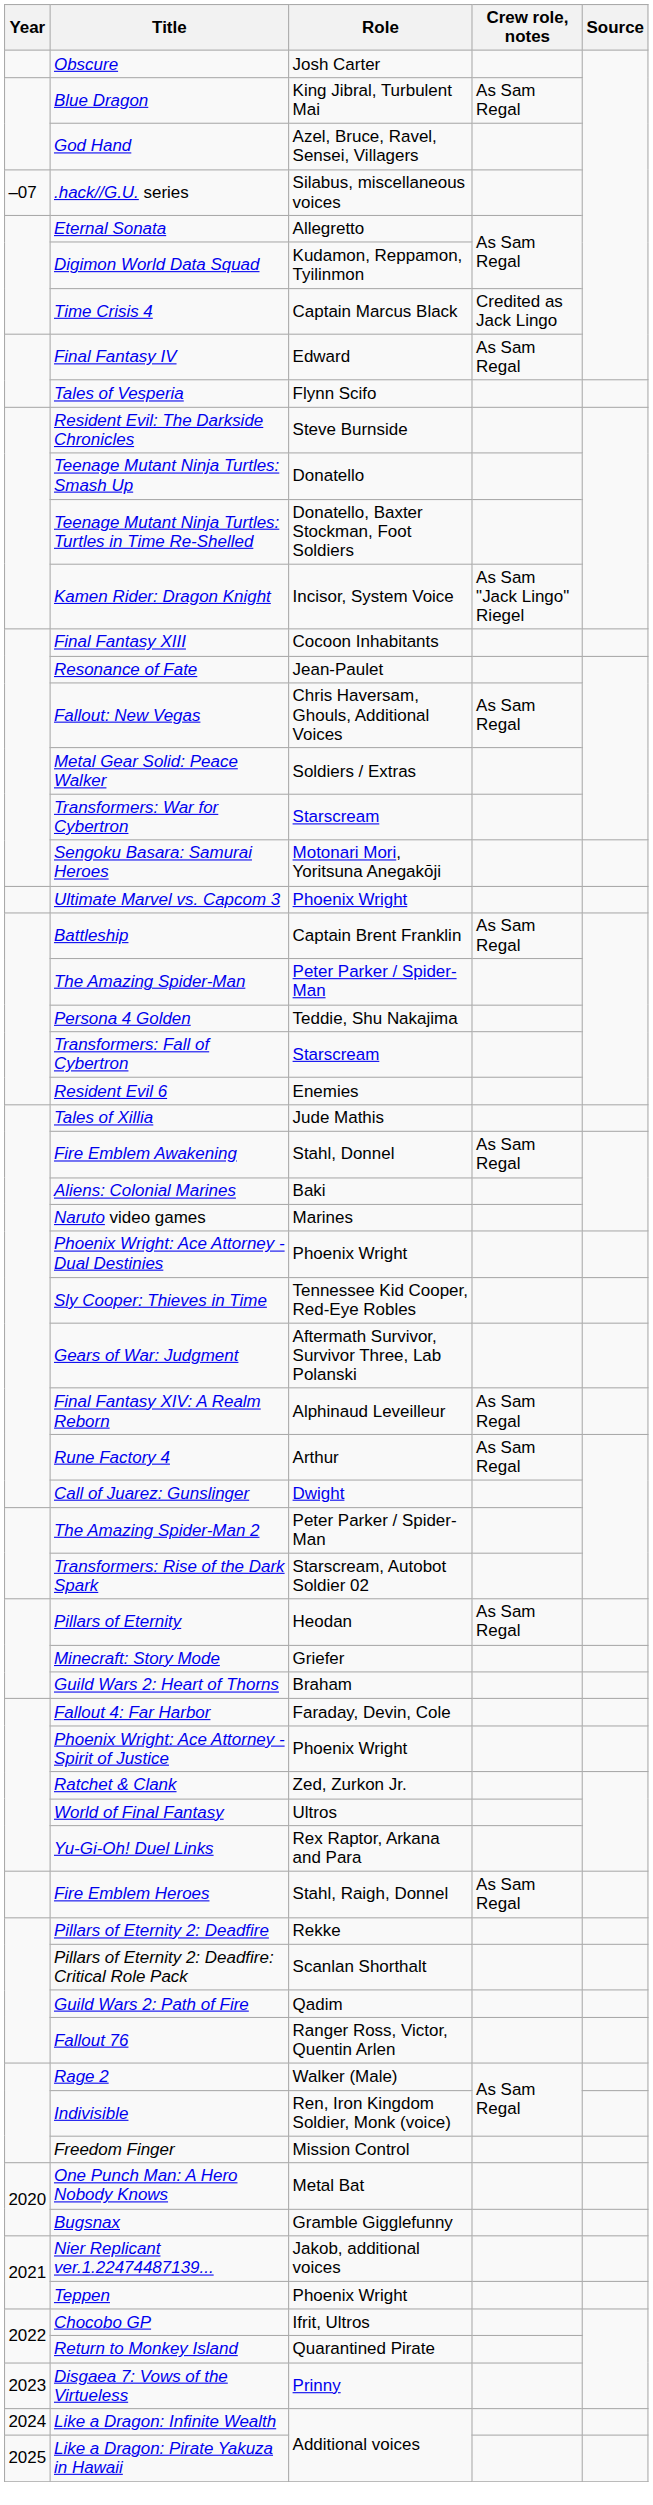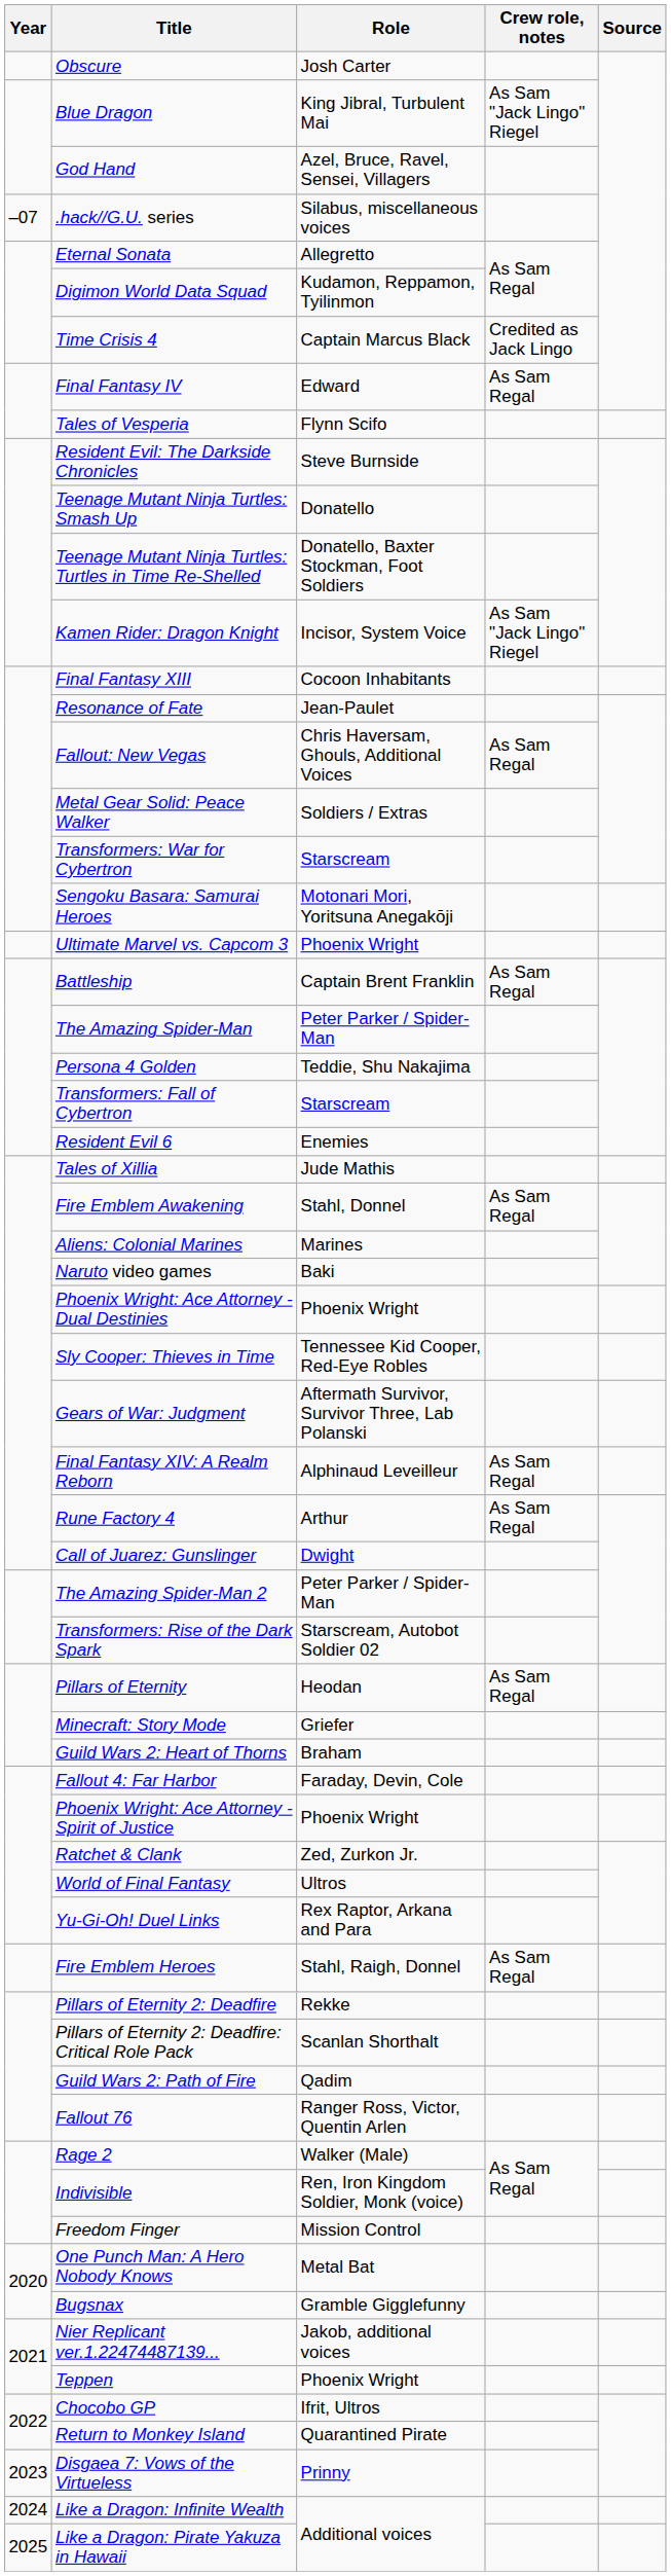Blue Dragon | Crew role, notes: As Sam Regal -> As Sam "Jack Lingo" Riegel
Aliens: Colonial Marines | Role: Baki -> Marines
Naruto video games | Role: Marines -> Baki
